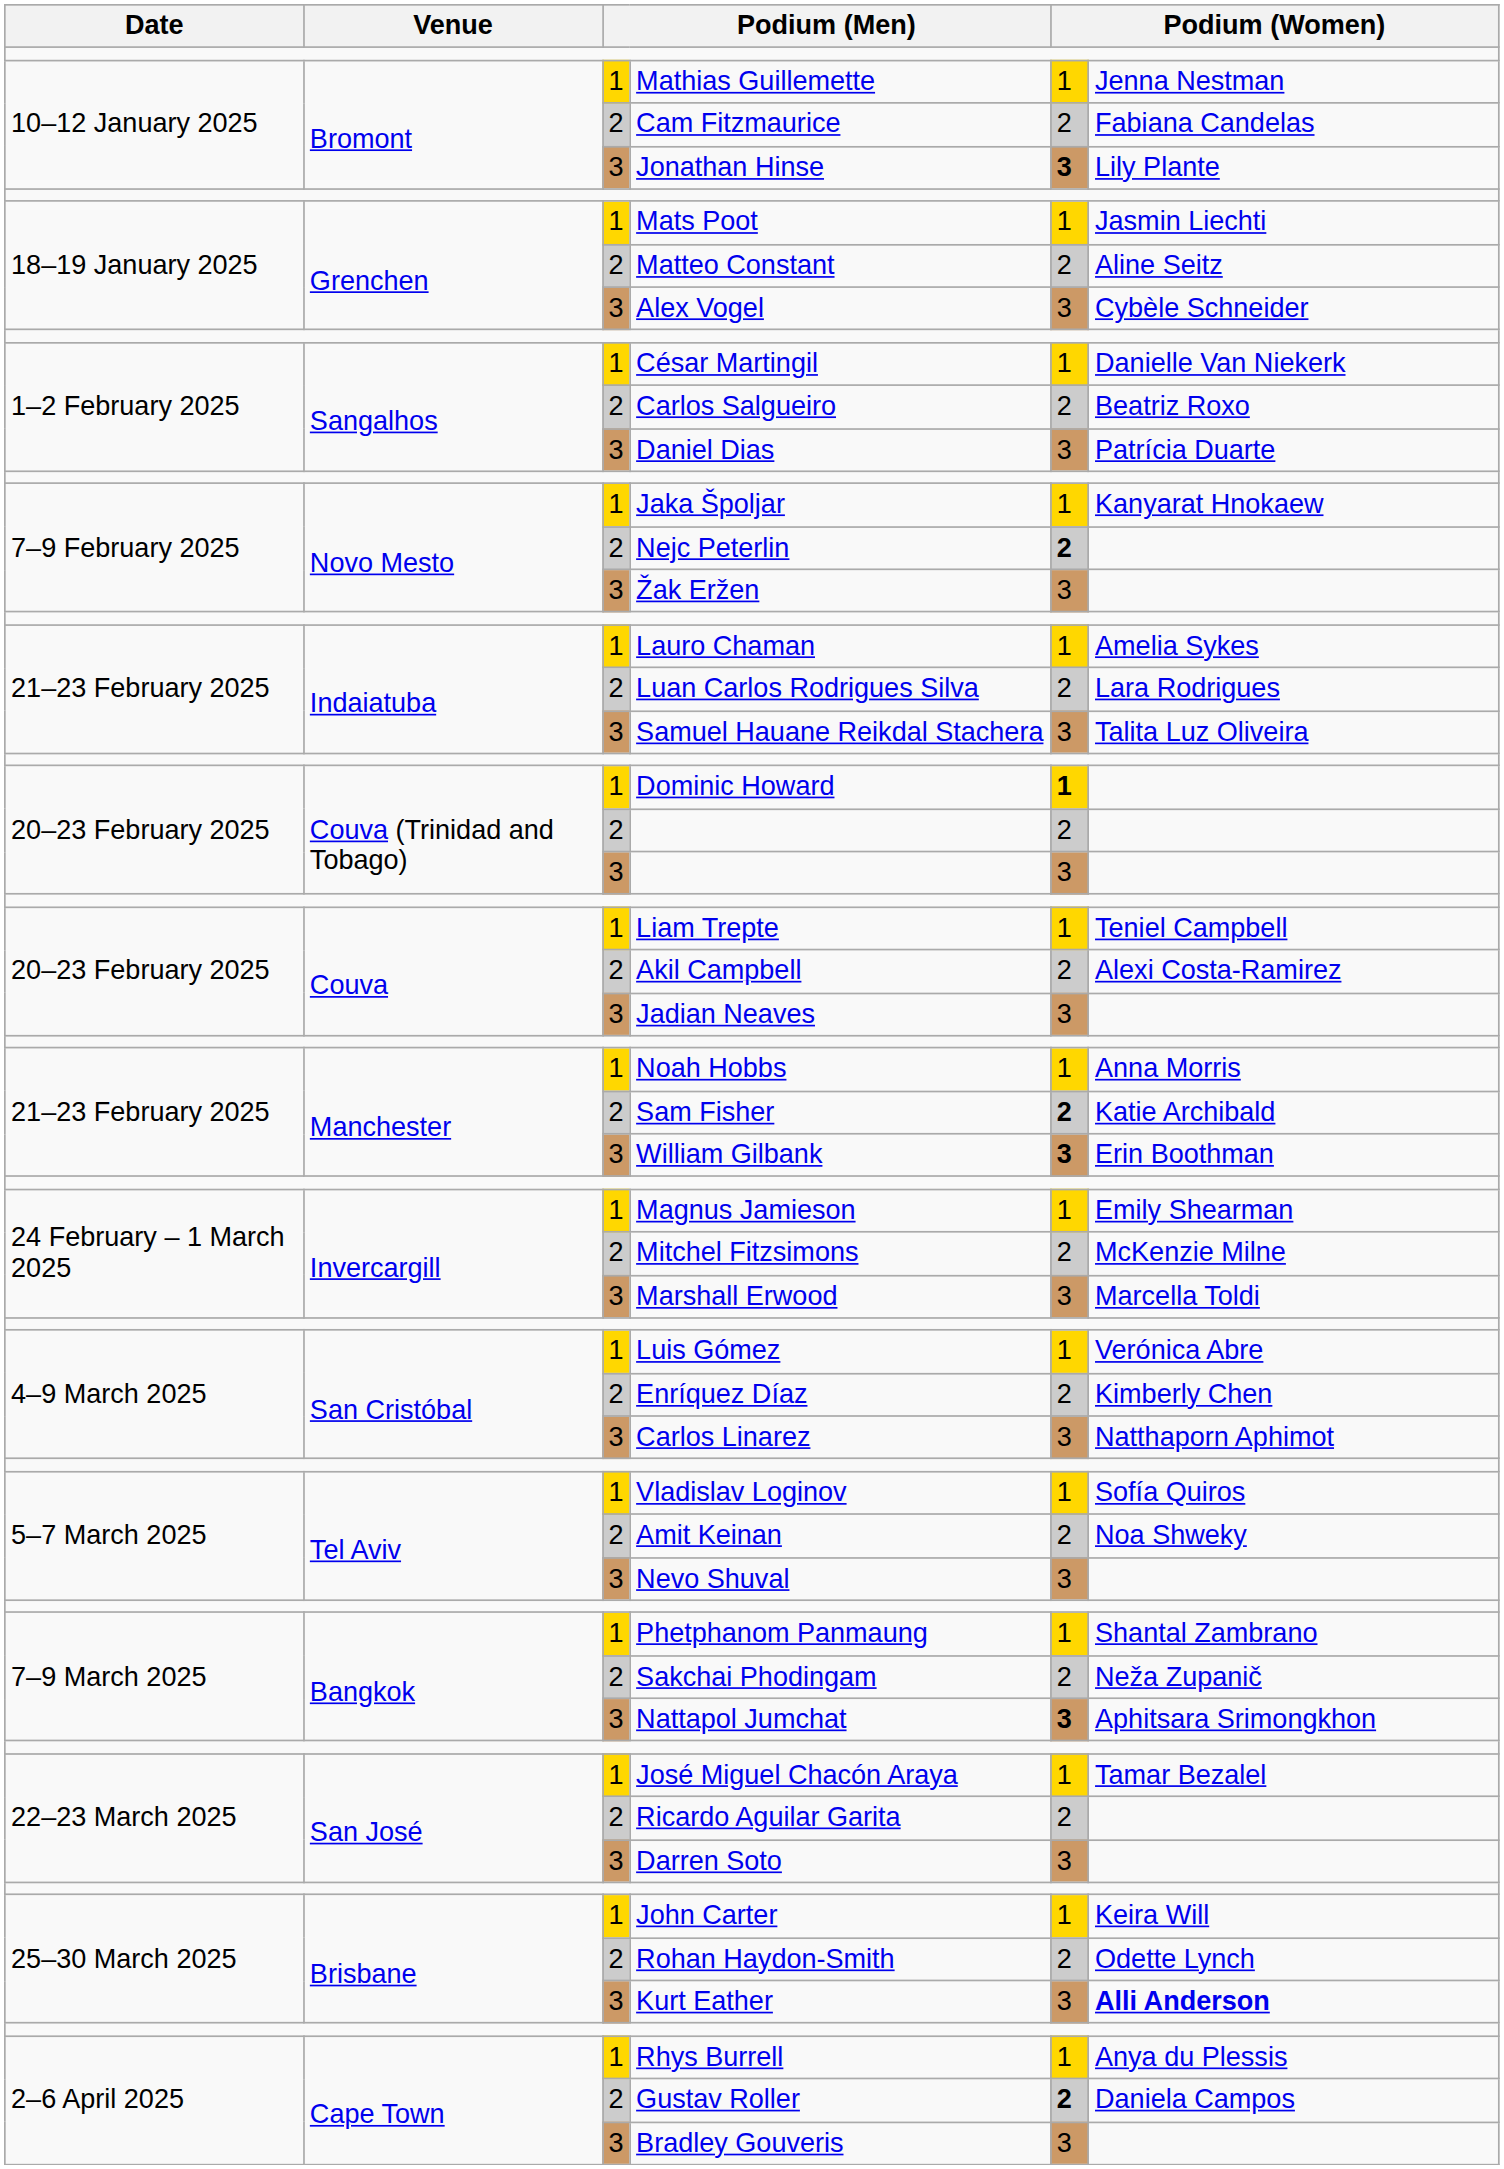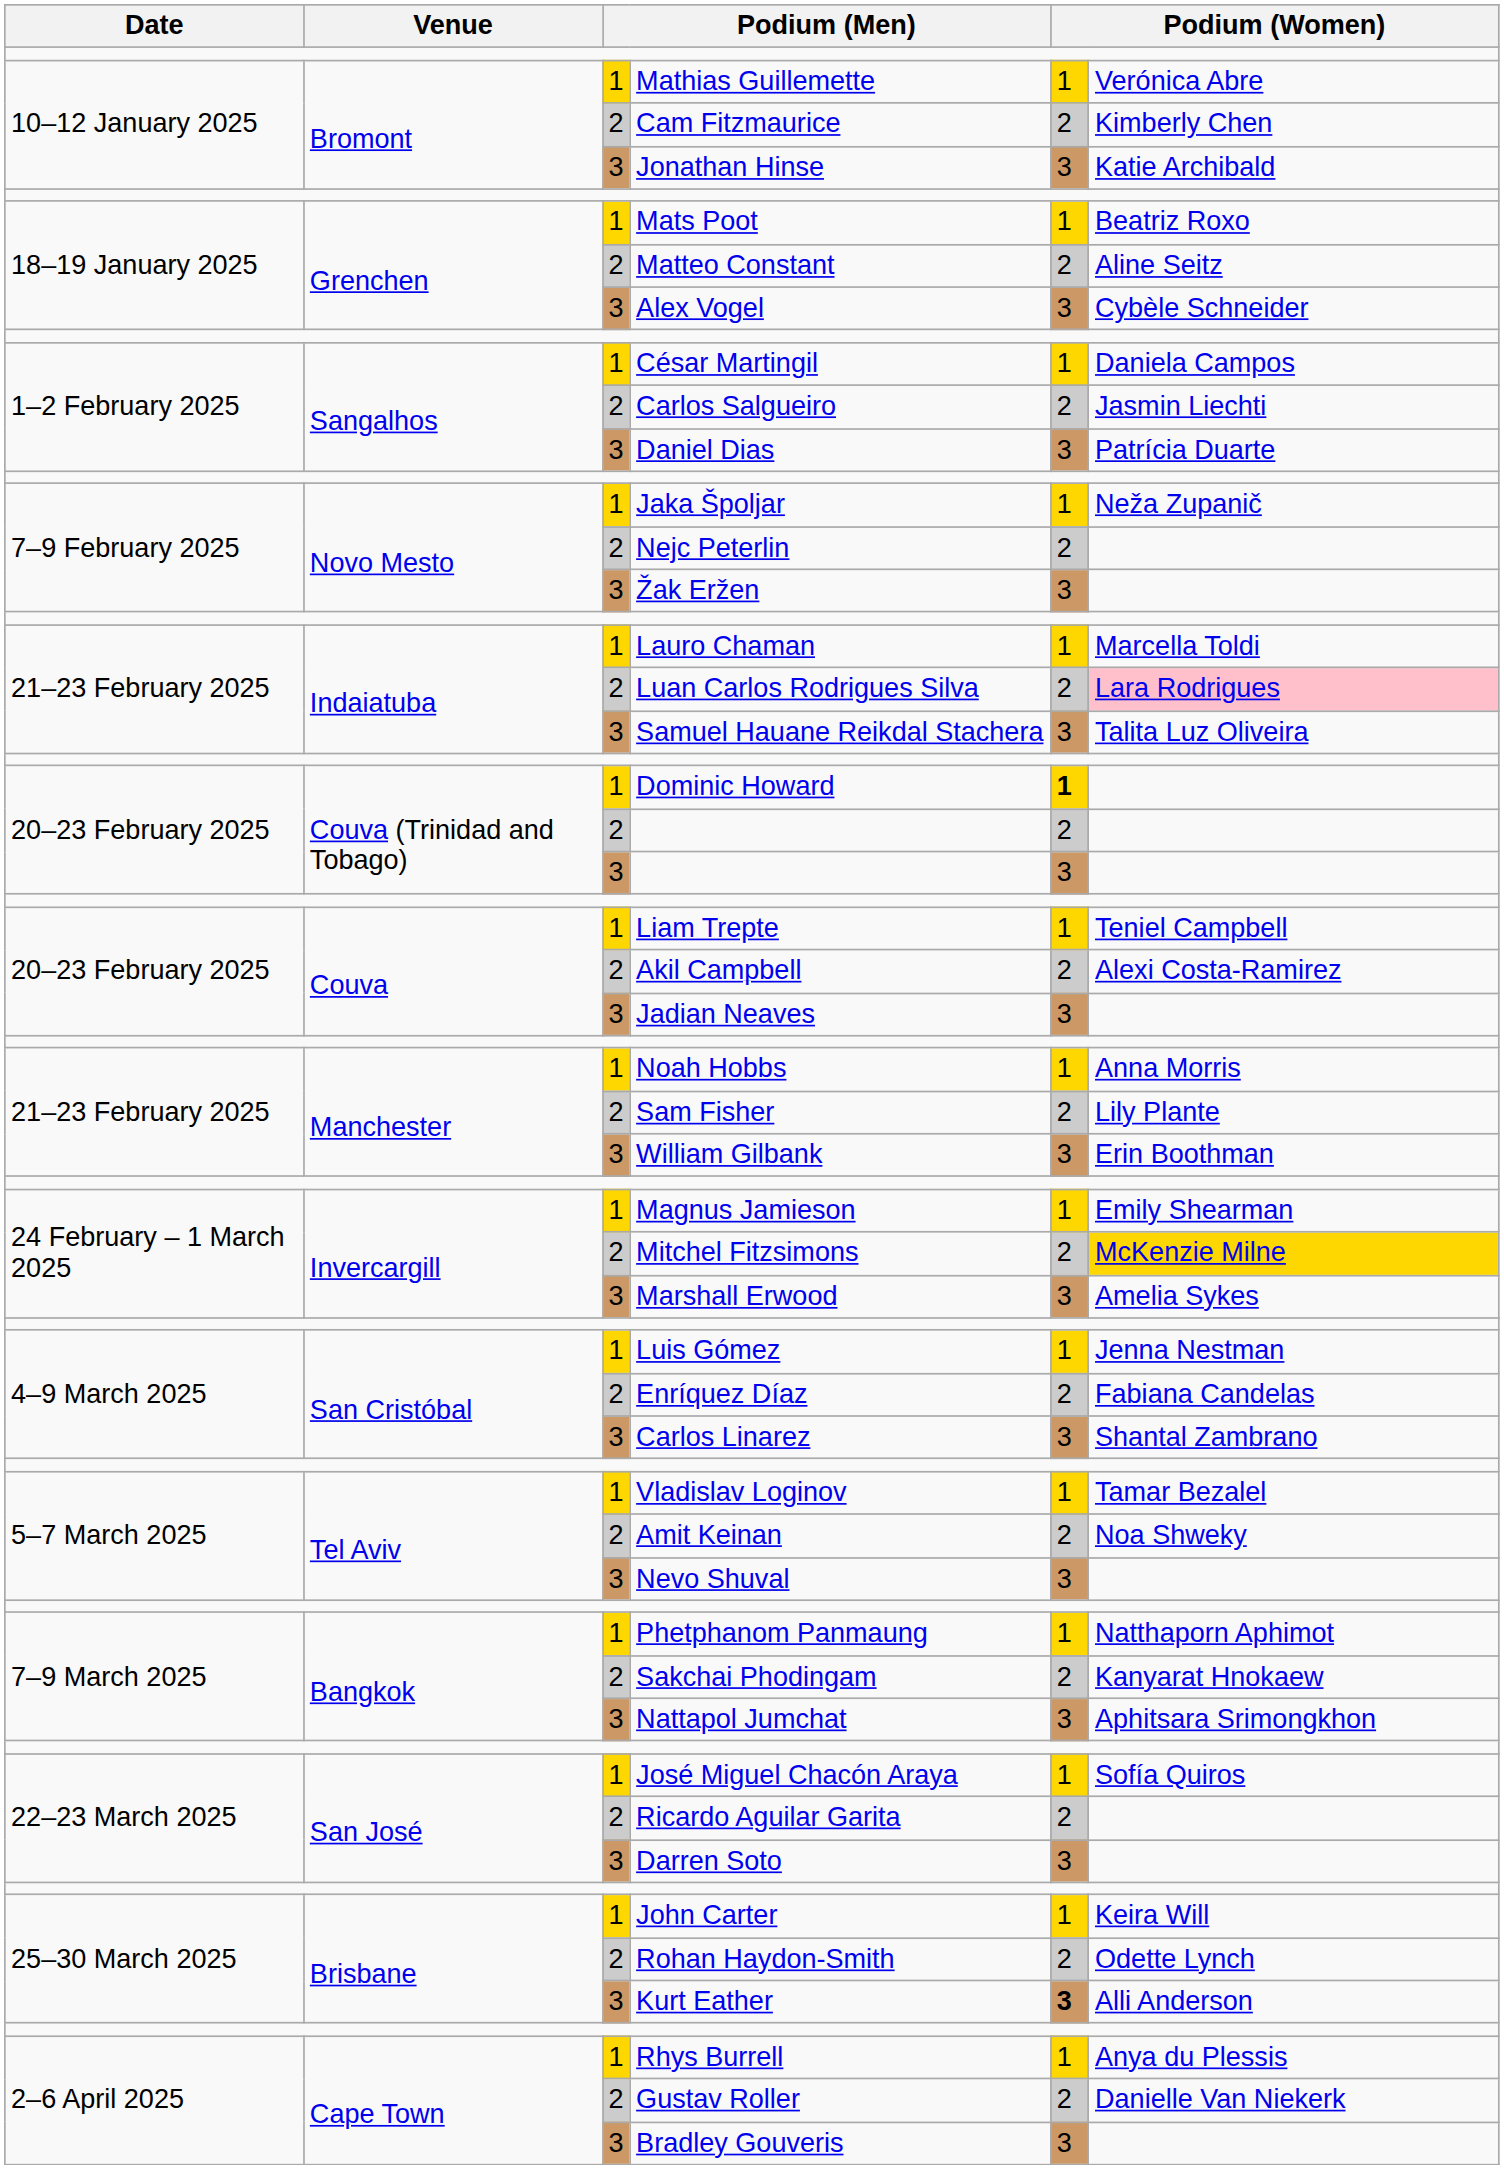Mathias Guillemette | column 6: Jenna Nestman -> Verónica Abre
Cam Fitzmaurice | column 6: Fabiana Candelas -> Kimberly Chen
Jonathan Hinse | column 5: bold -> normal
Jonathan Hinse | column 6: Lily Plante -> Katie Archibald
Mats Poot | column 6: Jasmin Liechti -> Beatriz Roxo
César Martingil | column 6: Danielle Van Niekerk -> Daniela Campos
Carlos Salgueiro | column 6: Beatriz Roxo -> Jasmin Liechti
Jaka Špoljar | column 6: Kanyarat Hnokaew -> Neža Zupanič
Nejc Peterlin | column 5: bold -> normal
Lauro Chaman | column 6: Amelia Sykes -> Marcella Toldi
Luan Carlos Rodrigues Silva | column 6: no background -> pink background
Sam Fisher | column 5: bold -> normal
Sam Fisher | column 6: Katie Archibald -> Lily Plante
William Gilbank | column 5: bold -> normal
Mitchel Fitzsimons | column 6: no background -> gold background
Marshall Erwood | column 6: Marcella Toldi -> Amelia Sykes
Luis Gómez | column 6: Verónica Abre -> Jenna Nestman
Enríquez Díaz | column 6: Kimberly Chen -> Fabiana Candelas
Carlos Linarez | column 6: Natthaporn Aphimot -> Shantal Zambrano
Vladislav Loginov | column 6: Sofía Quiros -> Tamar Bezalel
Phetphanom Panmaung | column 6: Shantal Zambrano -> Natthaporn Aphimot
Sakchai Phodingam | column 6: Neža Zupanič -> Kanyarat Hnokaew
Nattapol Jumchat | column 5: bold -> normal
José Miguel Chacón Araya | column 6: Tamar Bezalel -> Sofía Quiros
Kurt Eather | column 5: normal -> bold
Kurt Eather | column 6: bold -> normal
Gustav Roller | column 5: bold -> normal
Gustav Roller | column 6: Daniela Campos -> Danielle Van Niekerk
